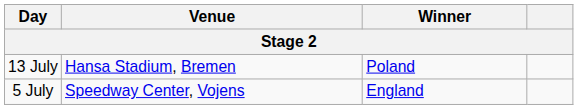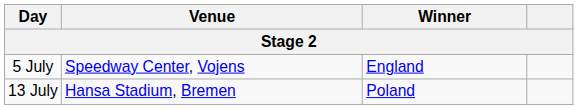rows swapped: 5 July <-> 13 July
